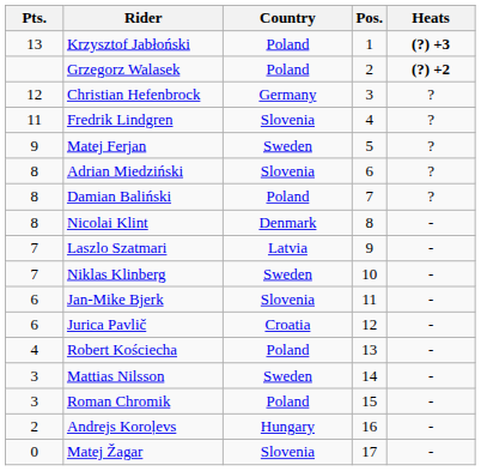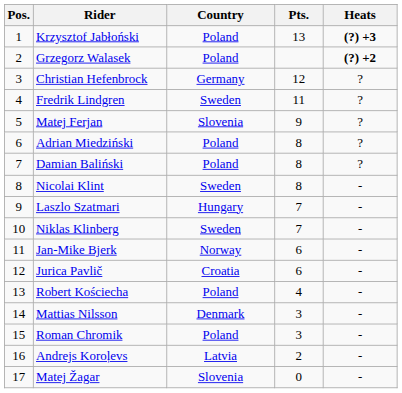columns swapped: Pos. <-> Pts.
Fredrik Lindgren | Country: Slovenia -> Sweden
Matej Ferjan | Country: Sweden -> Slovenia
Adrian Miedziński | Country: Slovenia -> Poland
Nicolai Klint | Country: Denmark -> Sweden
Laszlo Szatmari | Country: Latvia -> Hungary
Jan-Mike Bjerk | Country: Slovenia -> Norway
Mattias Nilsson | Country: Sweden -> Denmark
Andrejs Koroļevs | Country: Hungary -> Latvia
